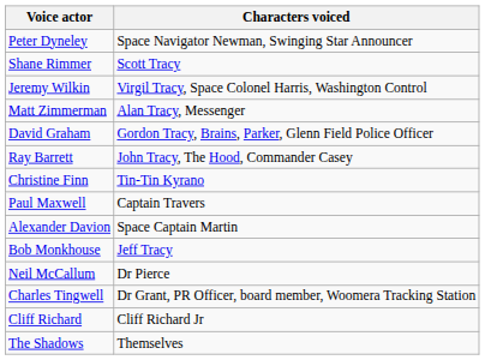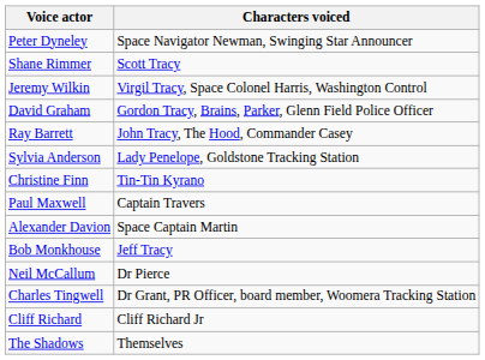- row: Matt Zimmerman | Alan Tracy, Messenger
+ row: Sylvia Anderson | Lady Penelope, Goldstone Tracking Station
